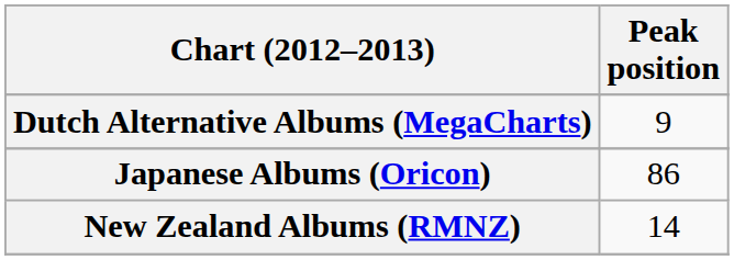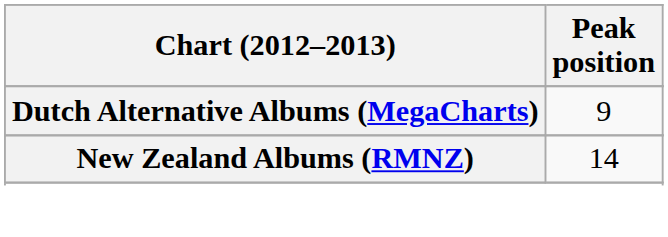- row: Japanese Albums (Oricon) | 86
